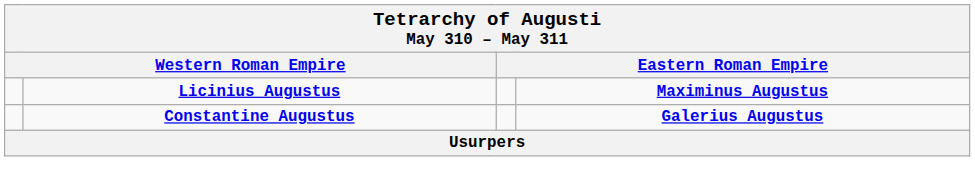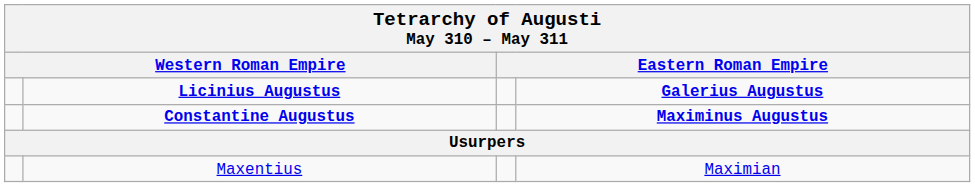Licinius Augustus | column 4: Maximinus Augustus -> Galerius Augustus
Constantine Augustus | column 4: Galerius Augustus -> Maximinus Augustus
+ row: Maxentius | Maximian
